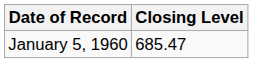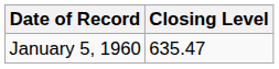January 5, 1960 | Closing Level: 685.47 -> 635.47
